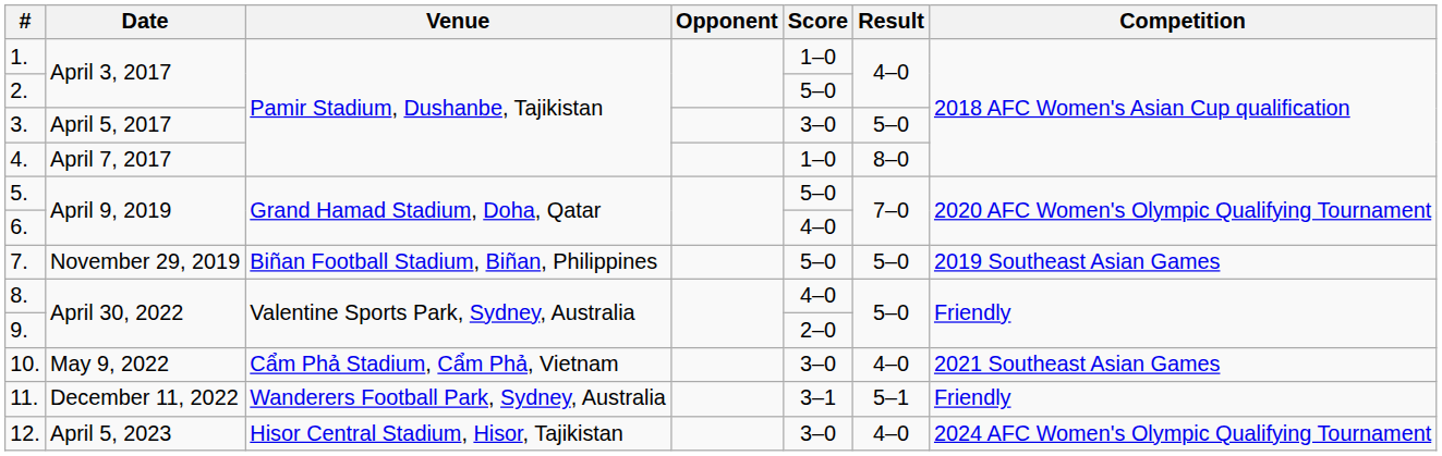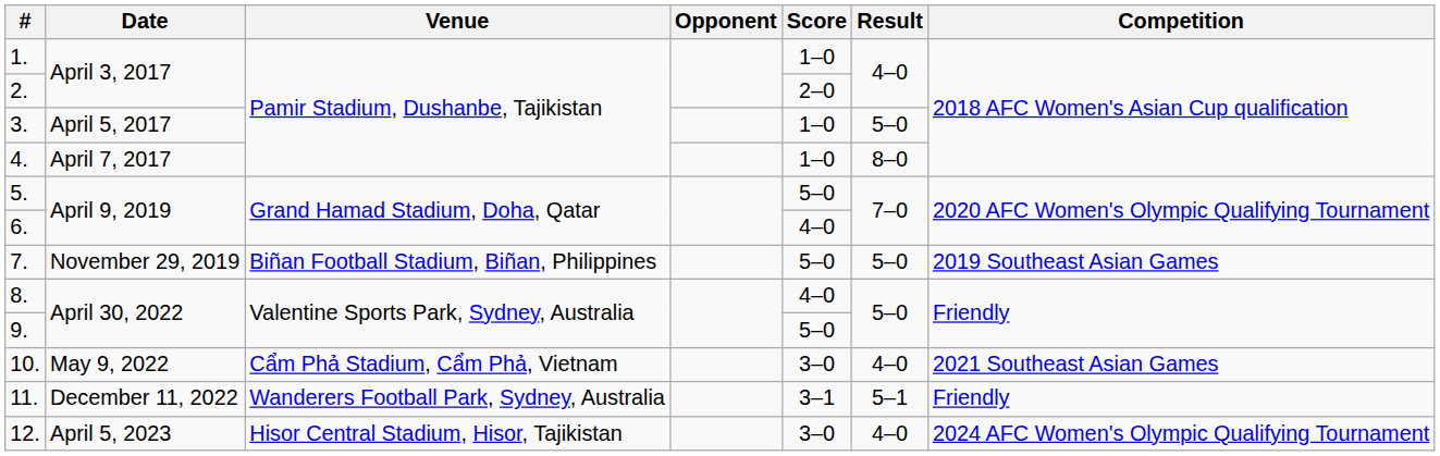2. | Score: 5–0 -> 2–0
3. | Score: 3–0 -> 1–0
9. | Score: 2–0 -> 5–0
